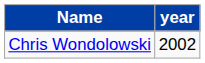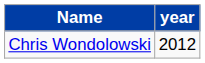Chris Wondolowski | year: 2002 -> 2012
